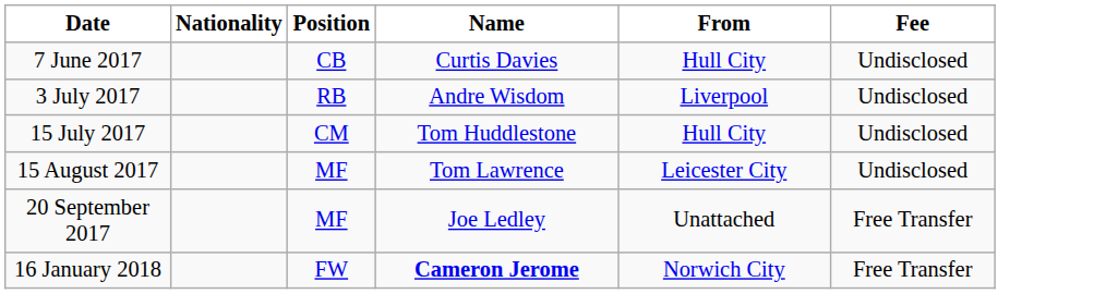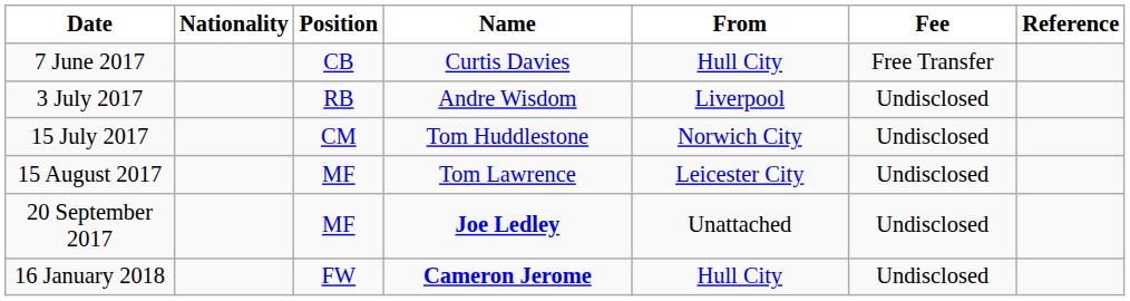+ column: Reference
7 June 2017 | Fee: Undisclosed -> Free Transfer
15 July 2017 | From: Hull City -> Norwich City
20 September 2017 | Name: normal -> bold
20 September 2017 | Fee: Free Transfer -> Undisclosed
16 January 2018 | From: Norwich City -> Hull City
16 January 2018 | Fee: Free Transfer -> Undisclosed
